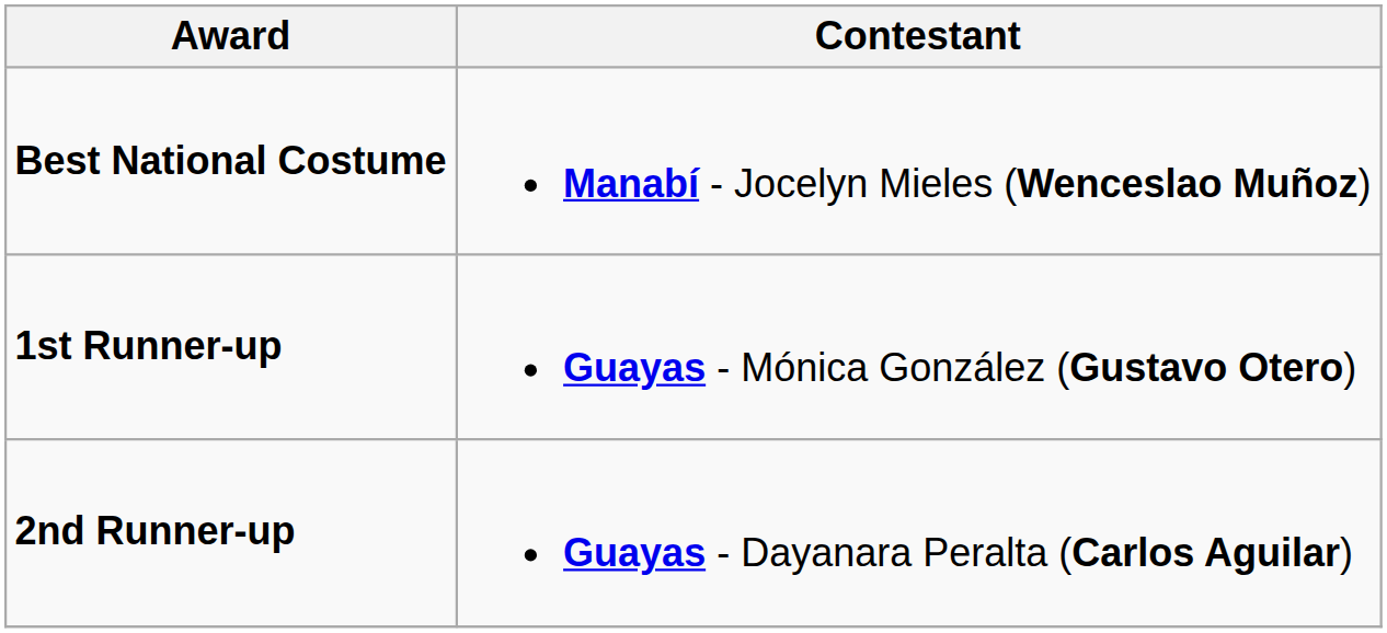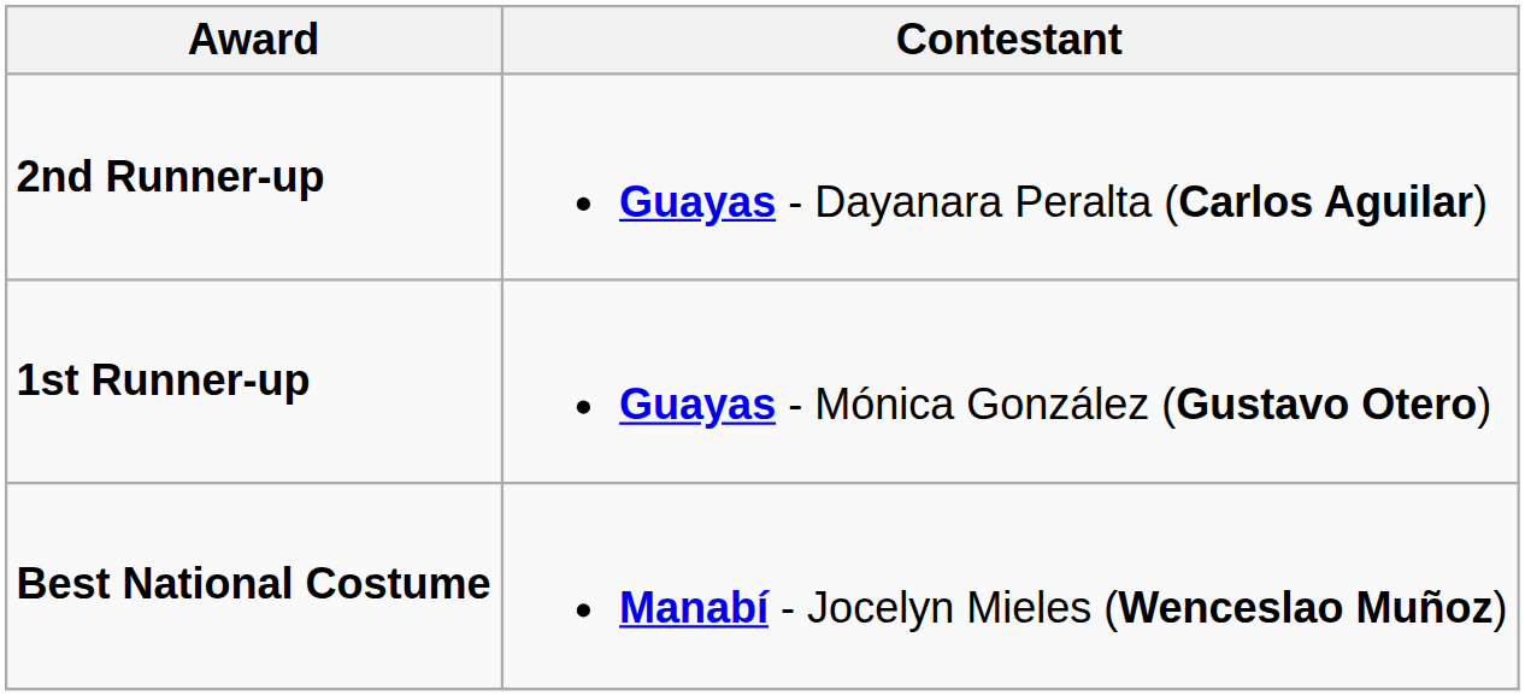rows swapped: Best National Costume <-> 2nd Runner-up
